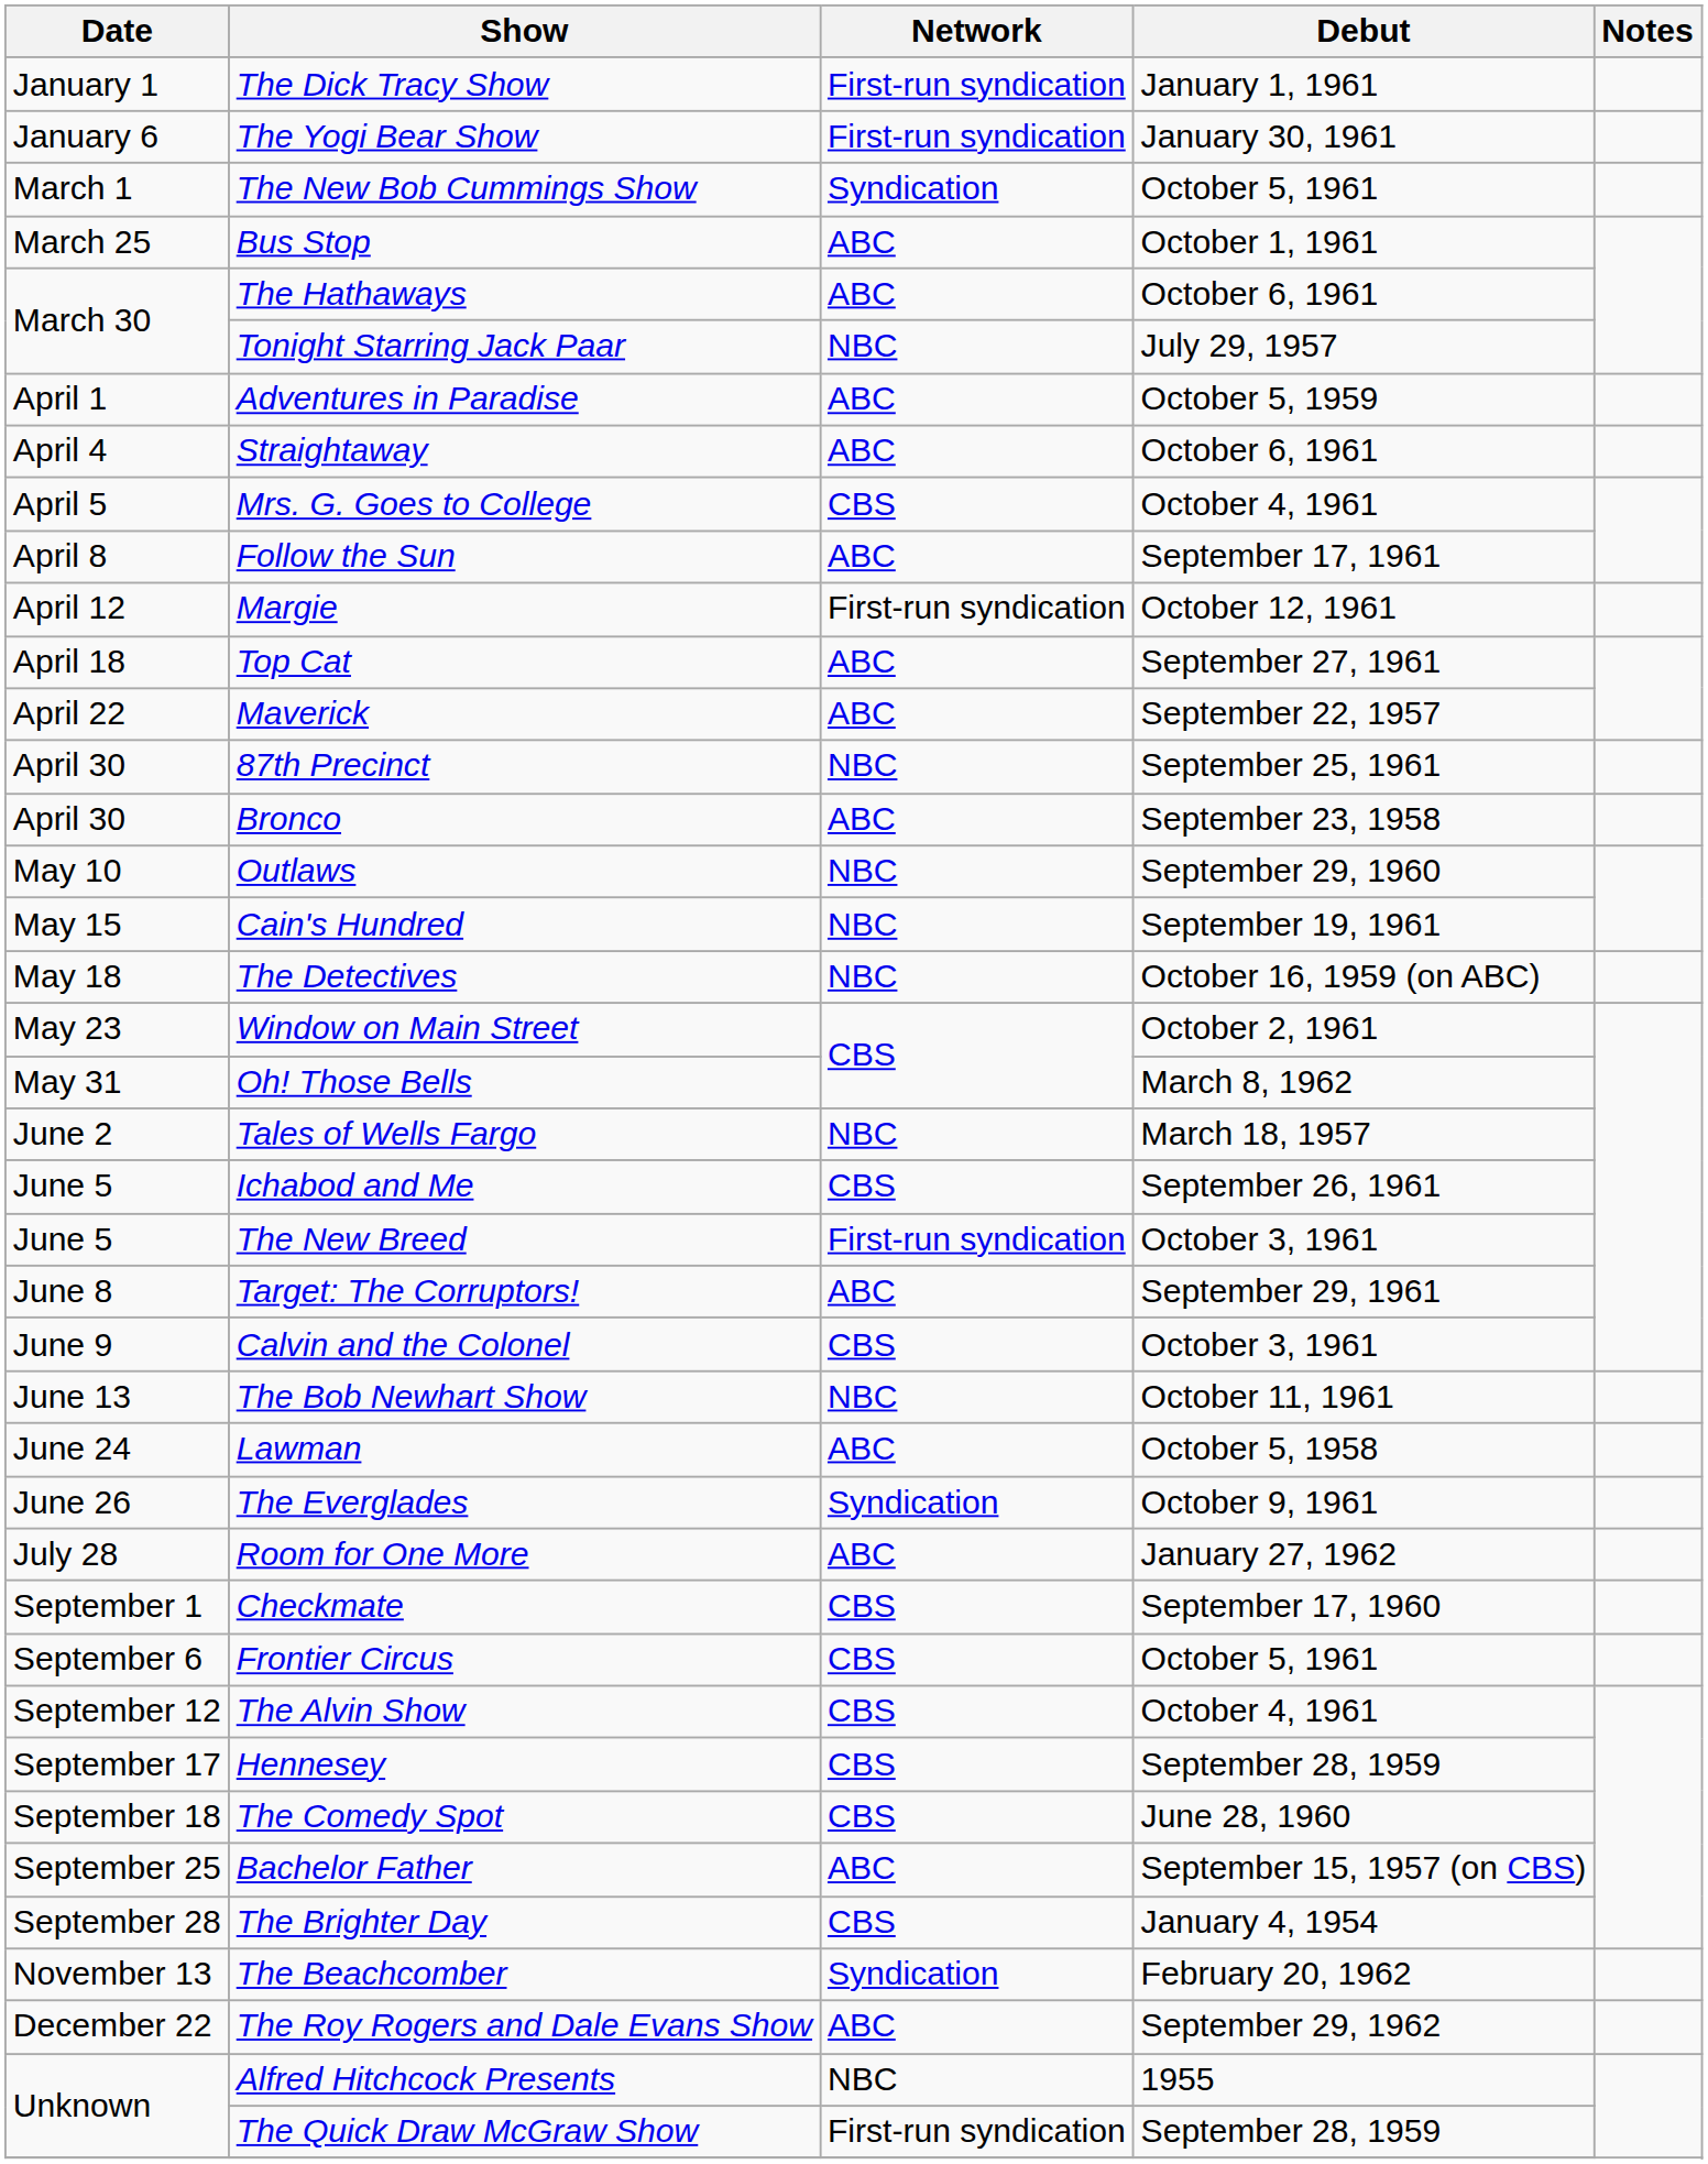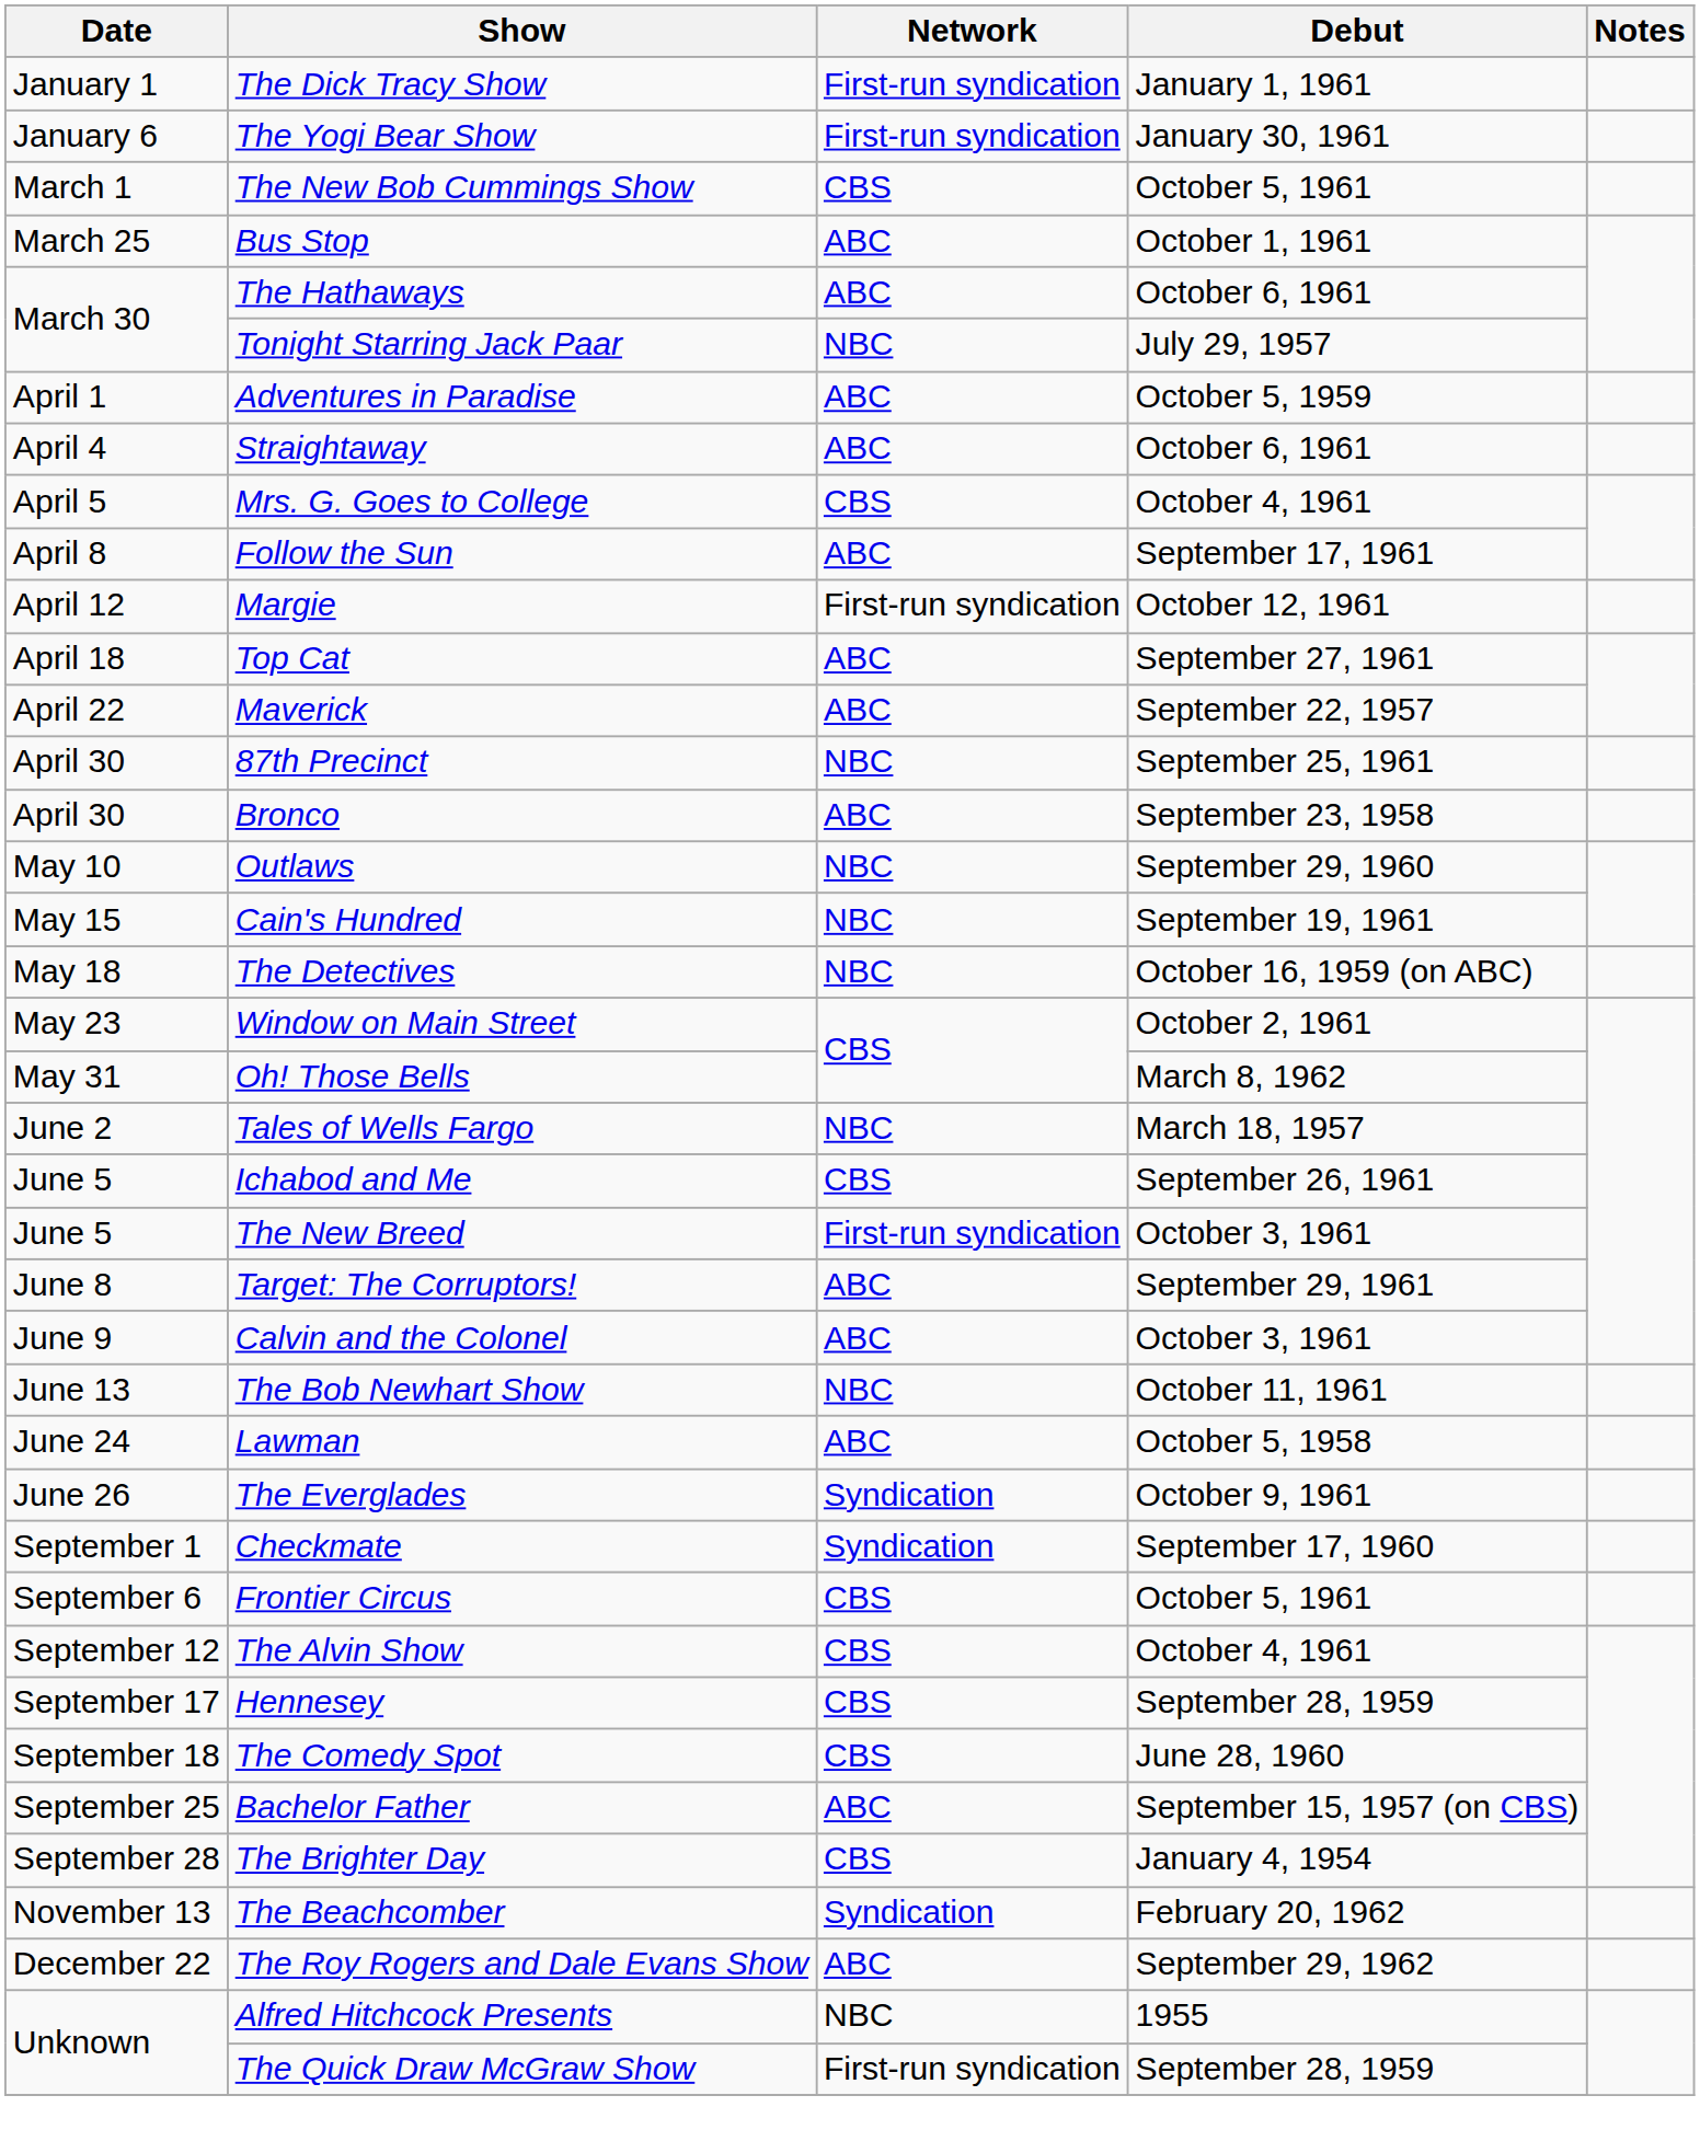The New Bob Cummings Show | Network: Syndication -> CBS
Calvin and the Colonel | Network: CBS -> ABC
- row: July 28 | Room for One More | ABC | January 27, 1962
Checkmate | Network: CBS -> Syndication
